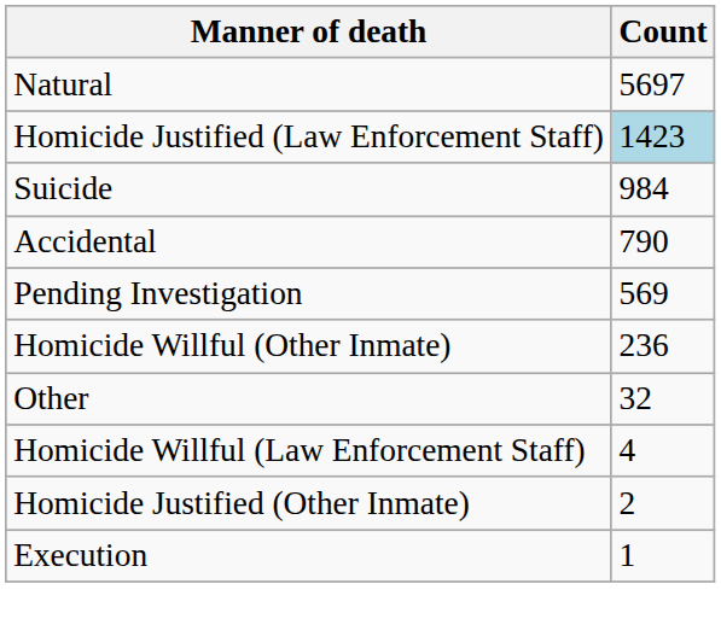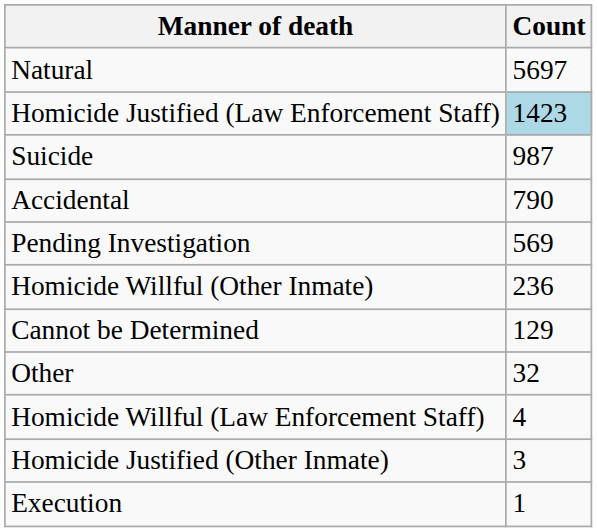Suicide | Count: 984 -> 987
+ row: Cannot be Determined | 129
Homicide Justified (Other Inmate) | Count: 2 -> 3
